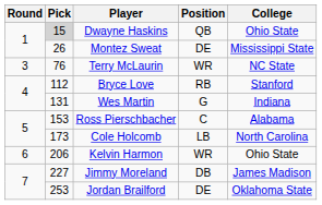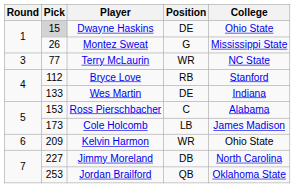Dwayne Haskins | Position: QB -> DE
Montez Sweat | Position: DE -> G
Terry McLaurin | Pick: 76 -> 77
Wes Martin | Pick: 131 -> 133
Wes Martin | Position: G -> DE
Cole Holcomb | College: North Carolina -> James Madison
Kelvin Harmon | Pick: 206 -> 209
Jimmy Moreland | College: James Madison -> North Carolina
Jordan Brailford | Position: DE -> QB
